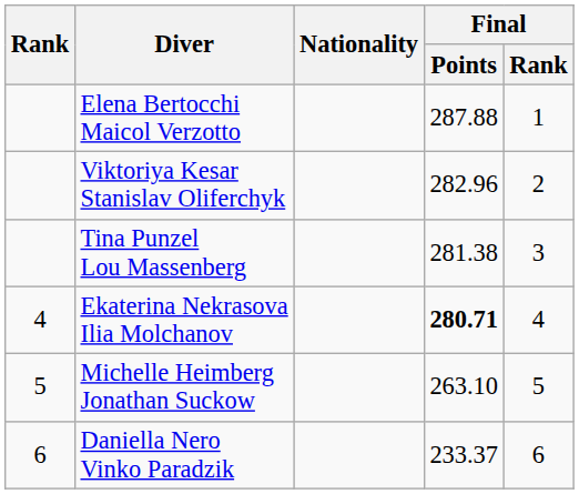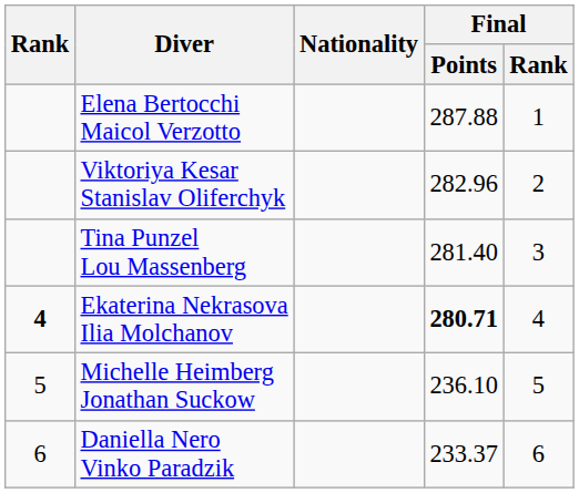Tina Punzel Lou Massenberg | Final / Points: 281.38 -> 281.40
Ekaterina Nekrasova Ilia Molchanov | Rank: normal -> bold
Michelle Heimberg Jonathan Suckow | Final / Points: 263.10 -> 236.10
